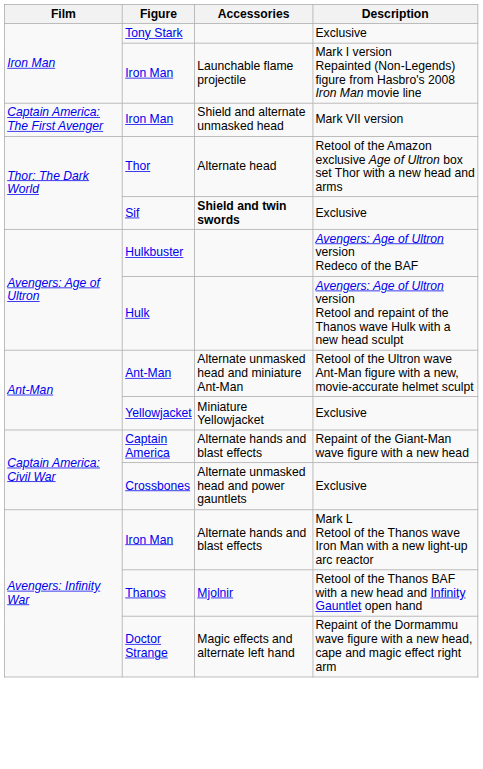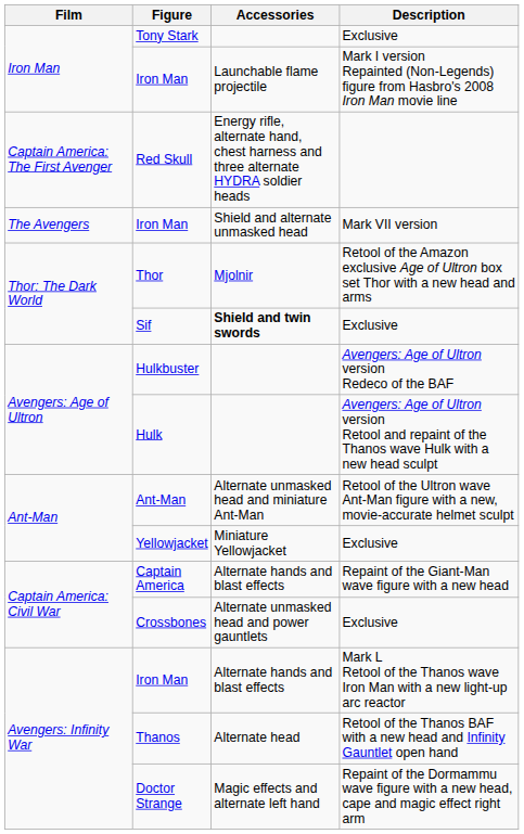+ row: Captain America: The First Avenger | Red Skull | Energy rifle, alternate hand, chest harness and three alternate HYDRA soldier heads
Iron Man / Mark VII version | Film: Captain America: The First Avenger -> The Avengers
Thor | Accessories: Alternate head -> Mjolnir
Thanos | Accessories: Mjolnir -> Alternate head
